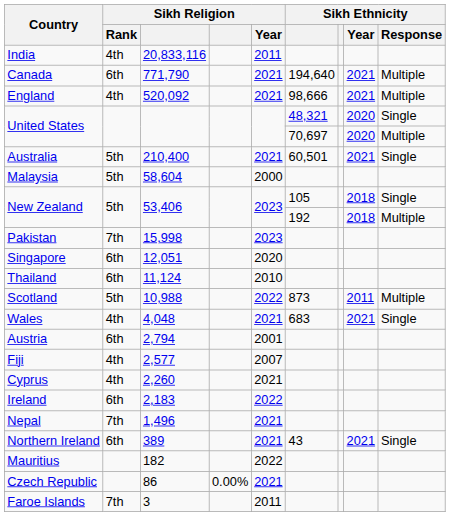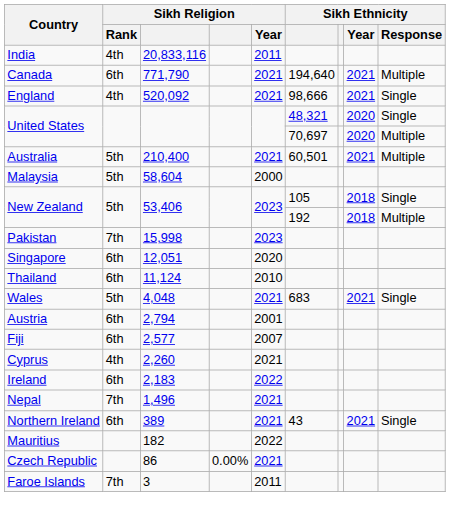England | Sikh Ethnicity / Response: Multiple -> Single
Australia | Sikh Ethnicity / Response: Single -> Multiple
- row: Scotland | 5th | 10,988 | 2022 | 873 | 2011 | Multiple
Wales | Sikh Religion / Rank: 4th -> 5th
Fiji | Sikh Religion / Rank: 4th -> 6th
